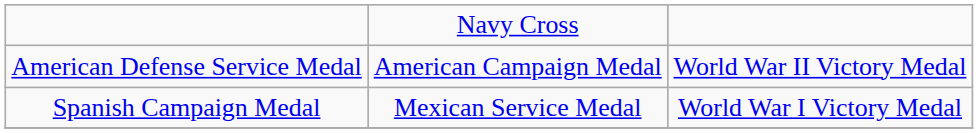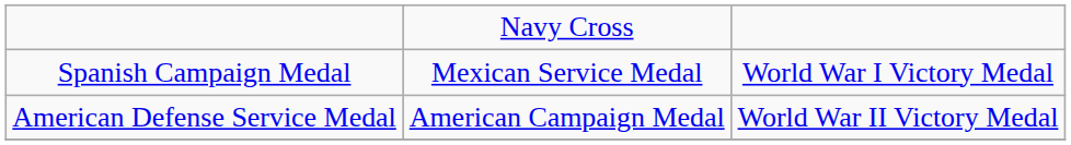rows swapped: Spanish Campaign Medal <-> American Defense Service Medal
